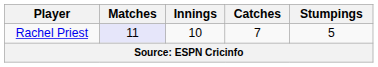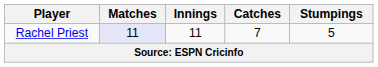Rachel Priest | Innings: 10 -> 11
